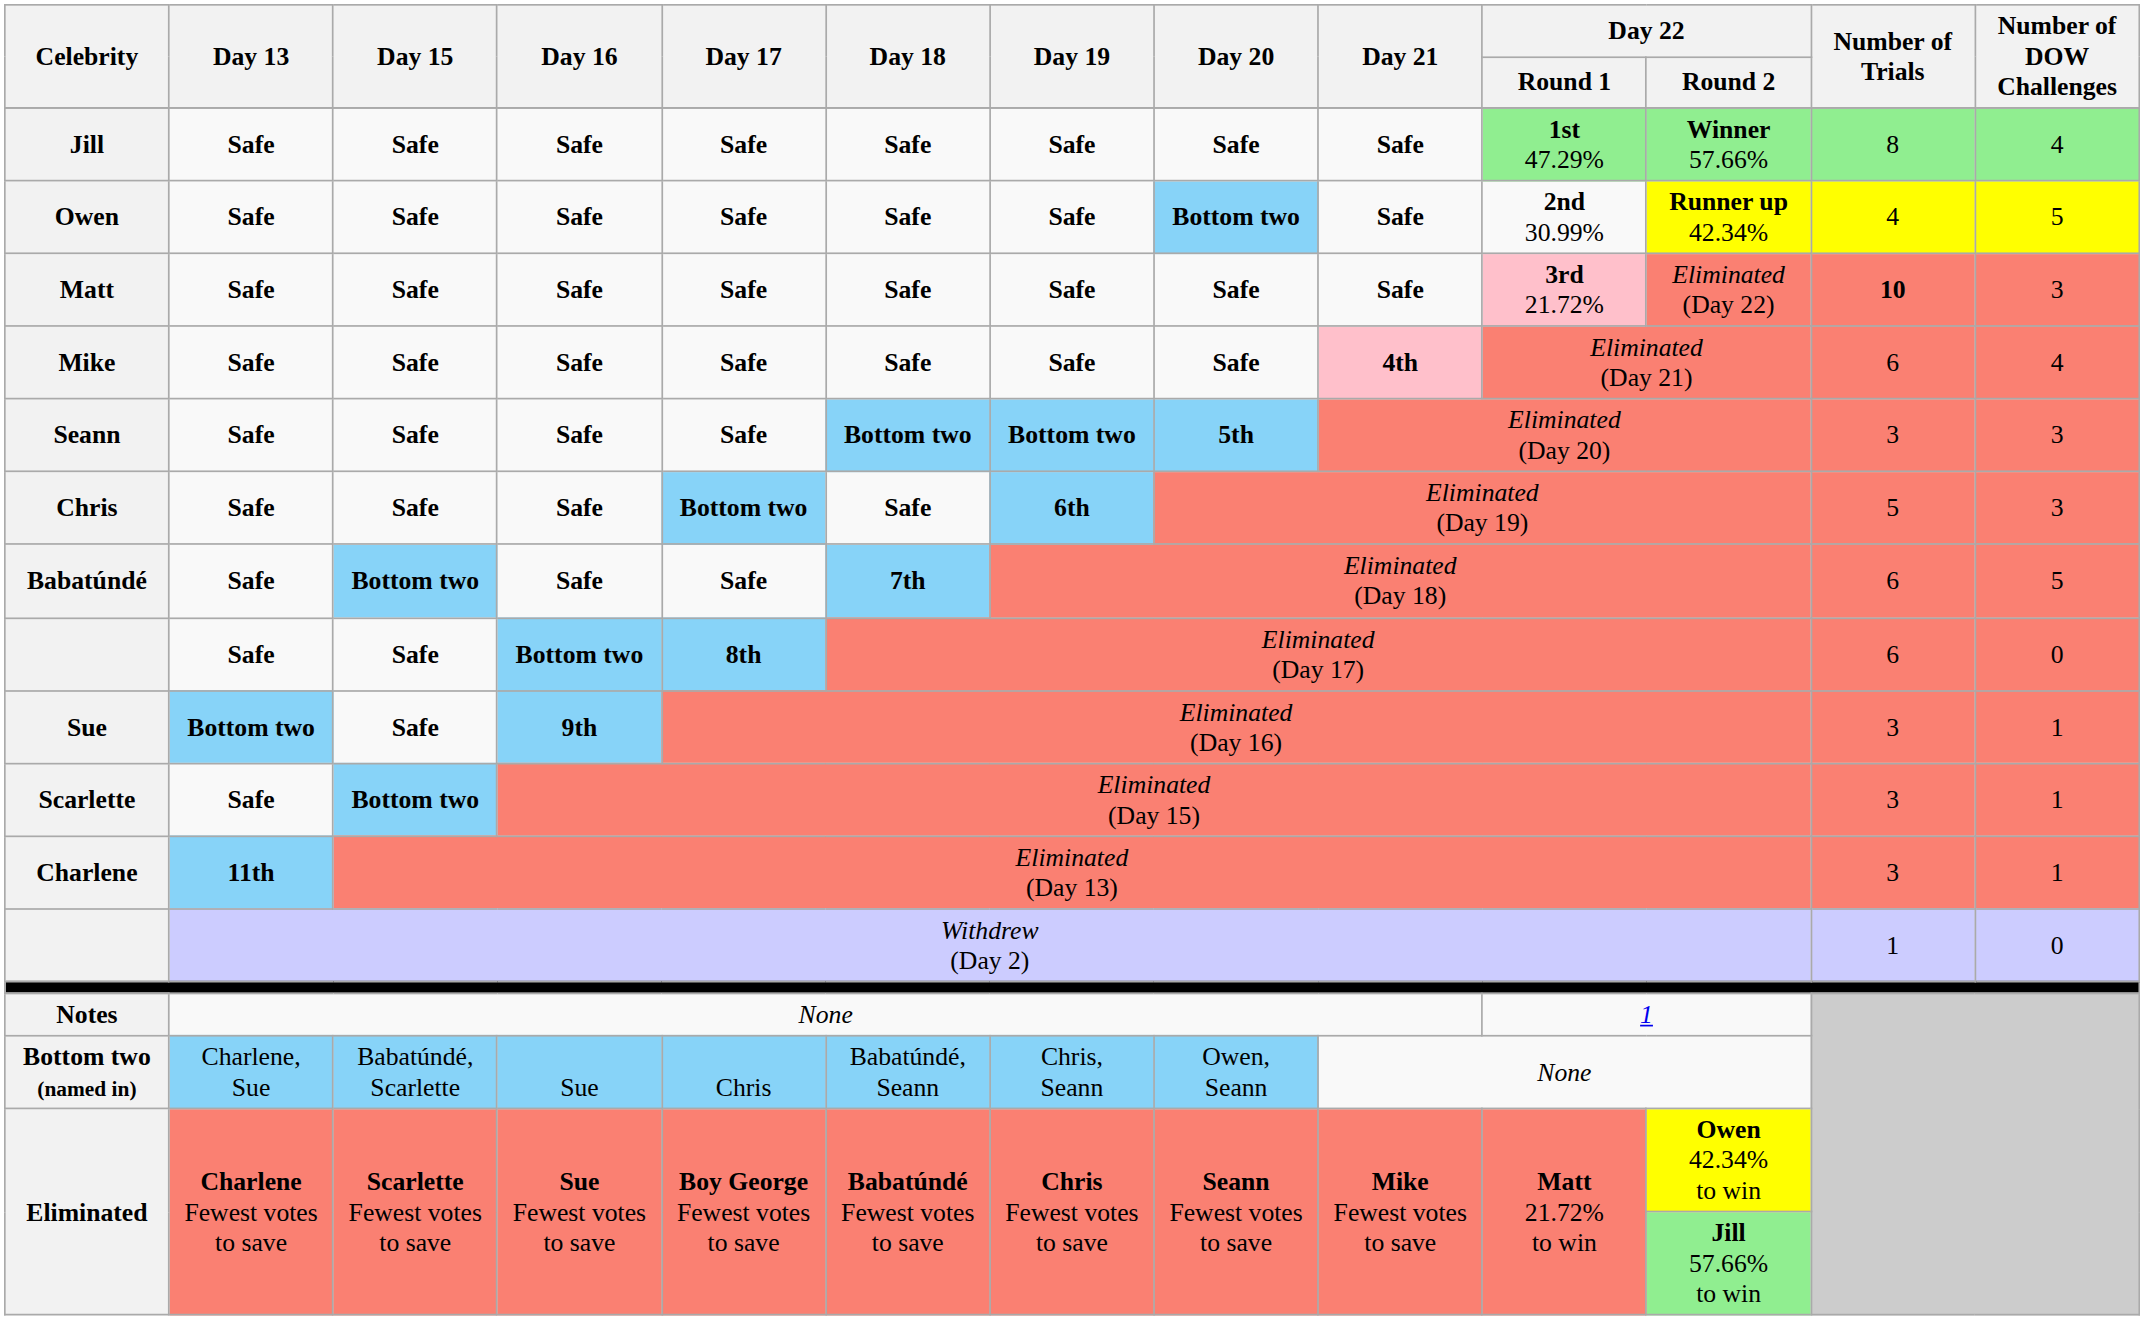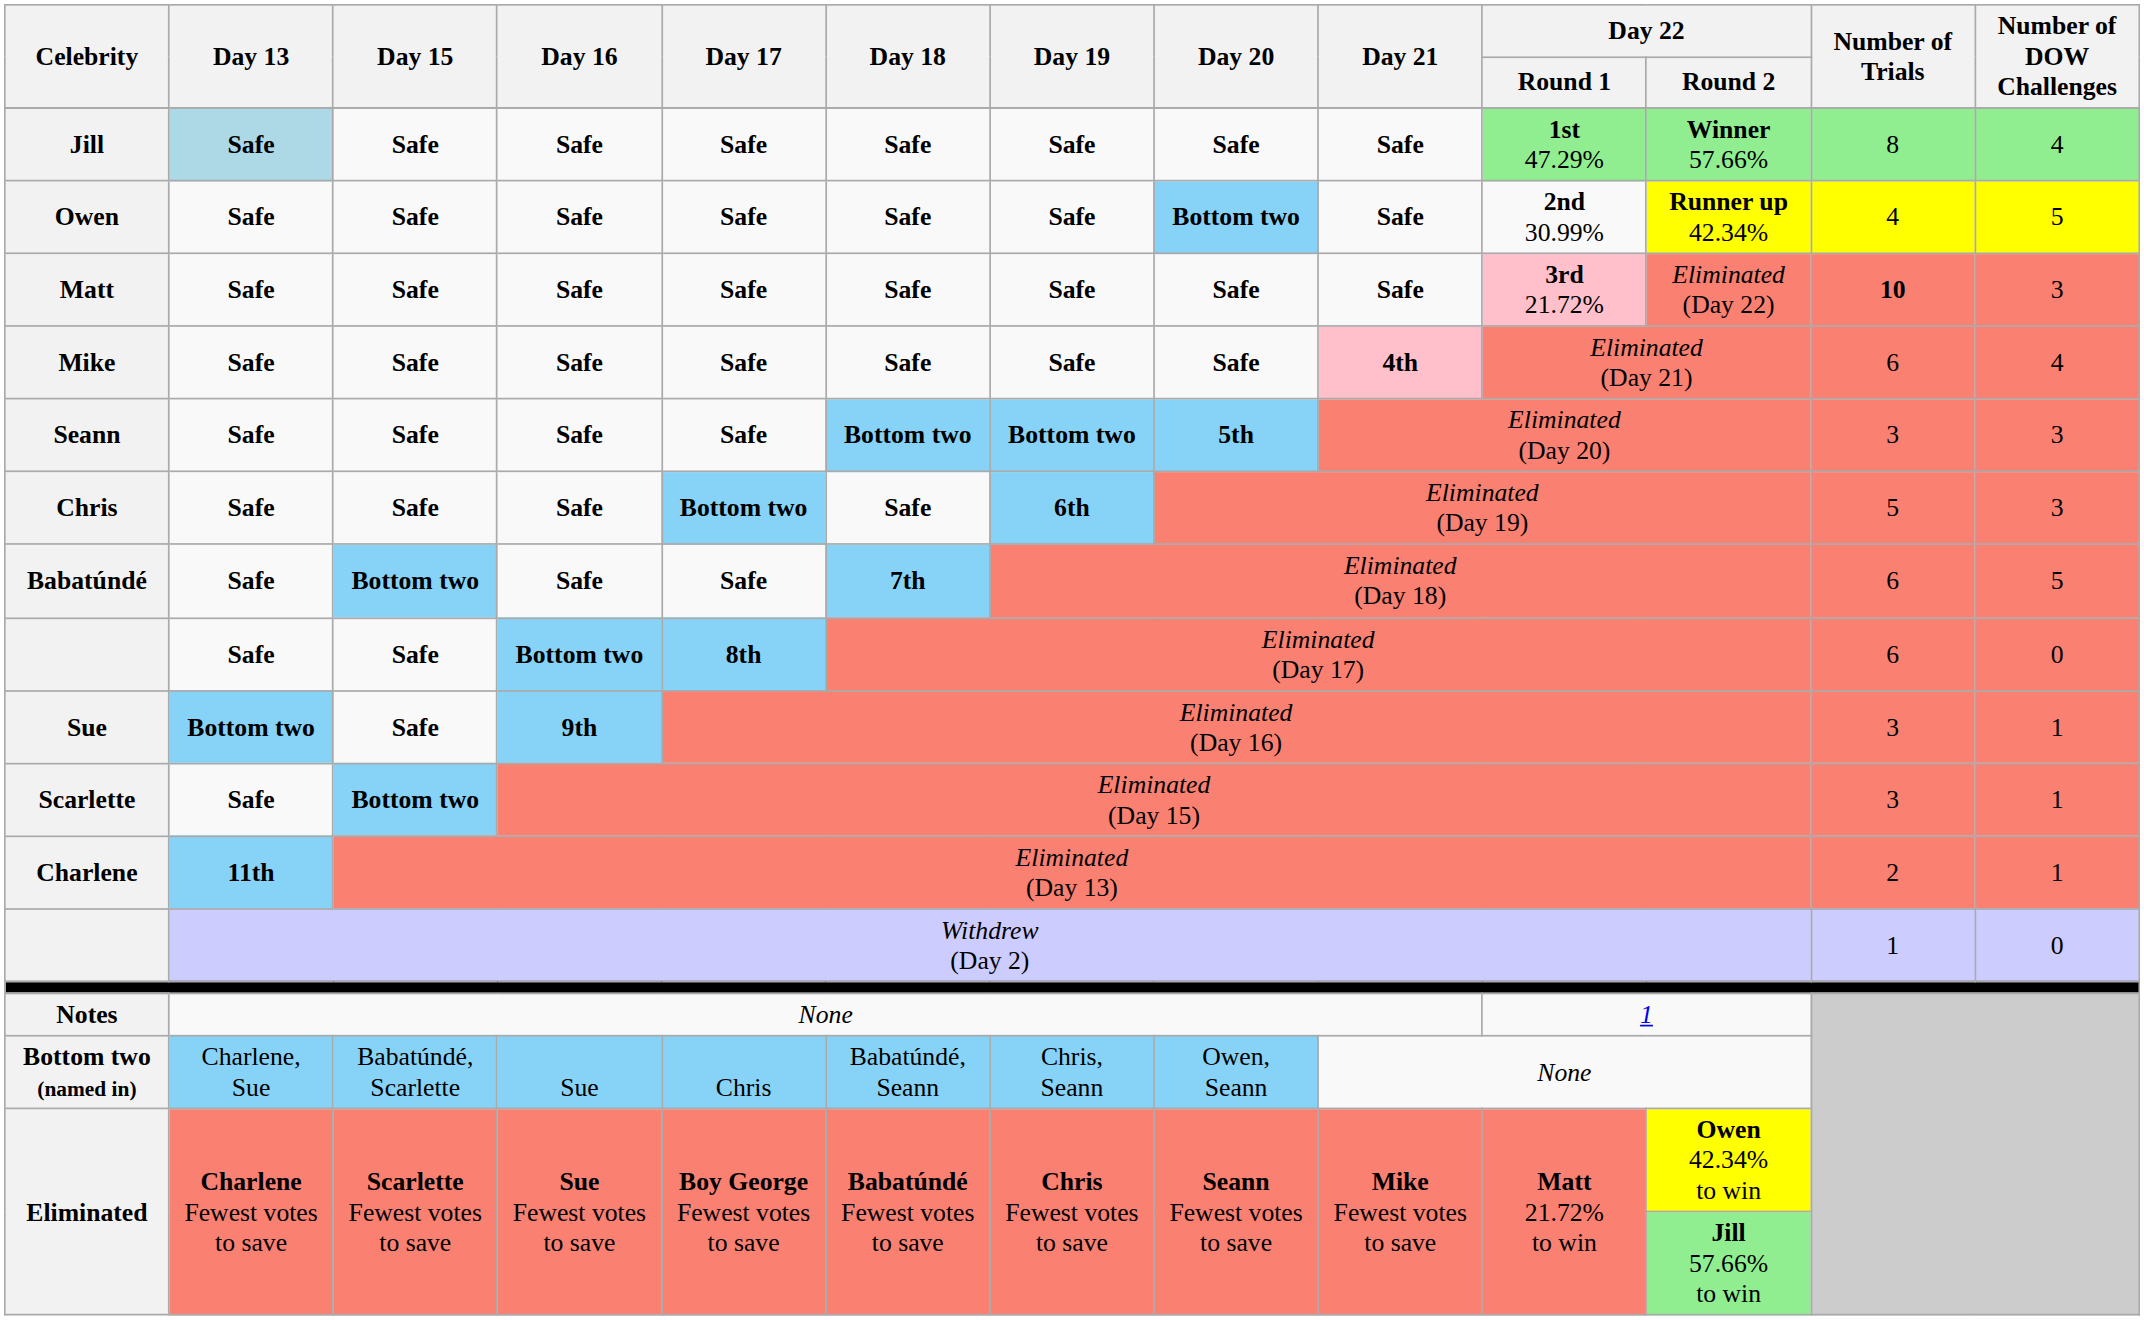Jill | Day 13: no background -> lightblue background
Charlene | Number of Trials: 3 -> 2
